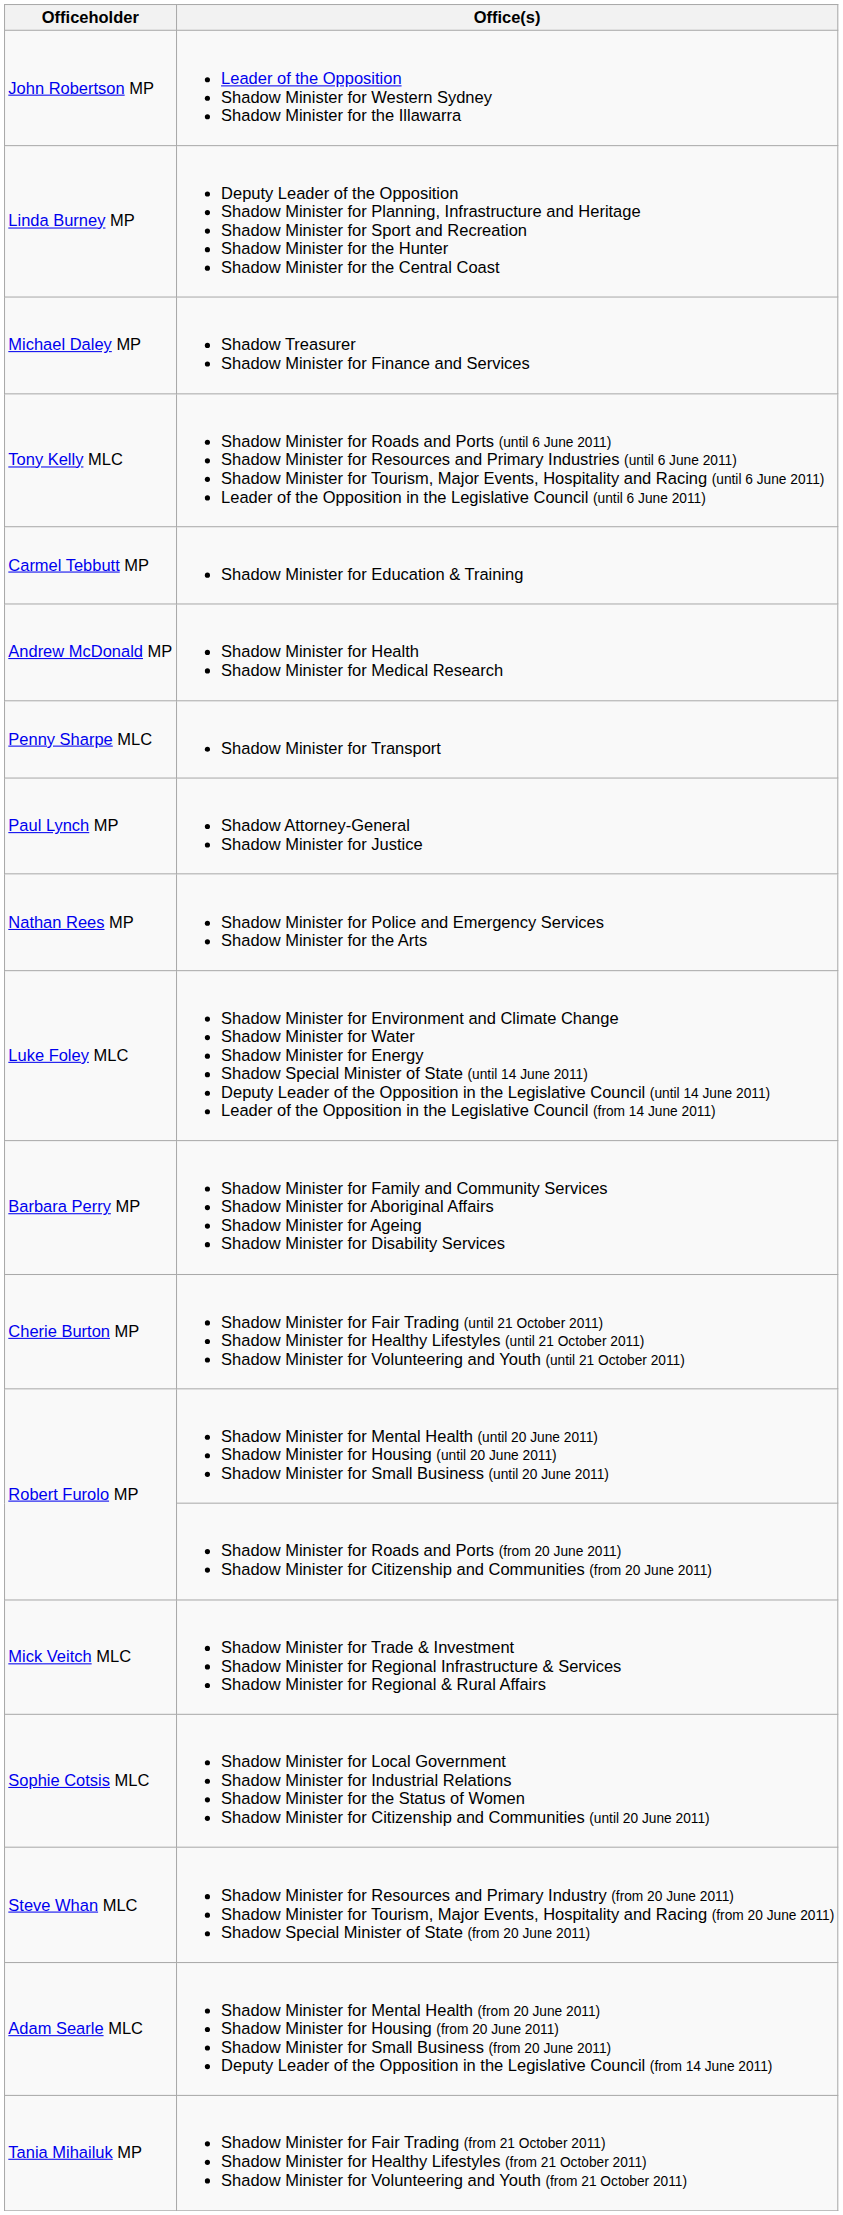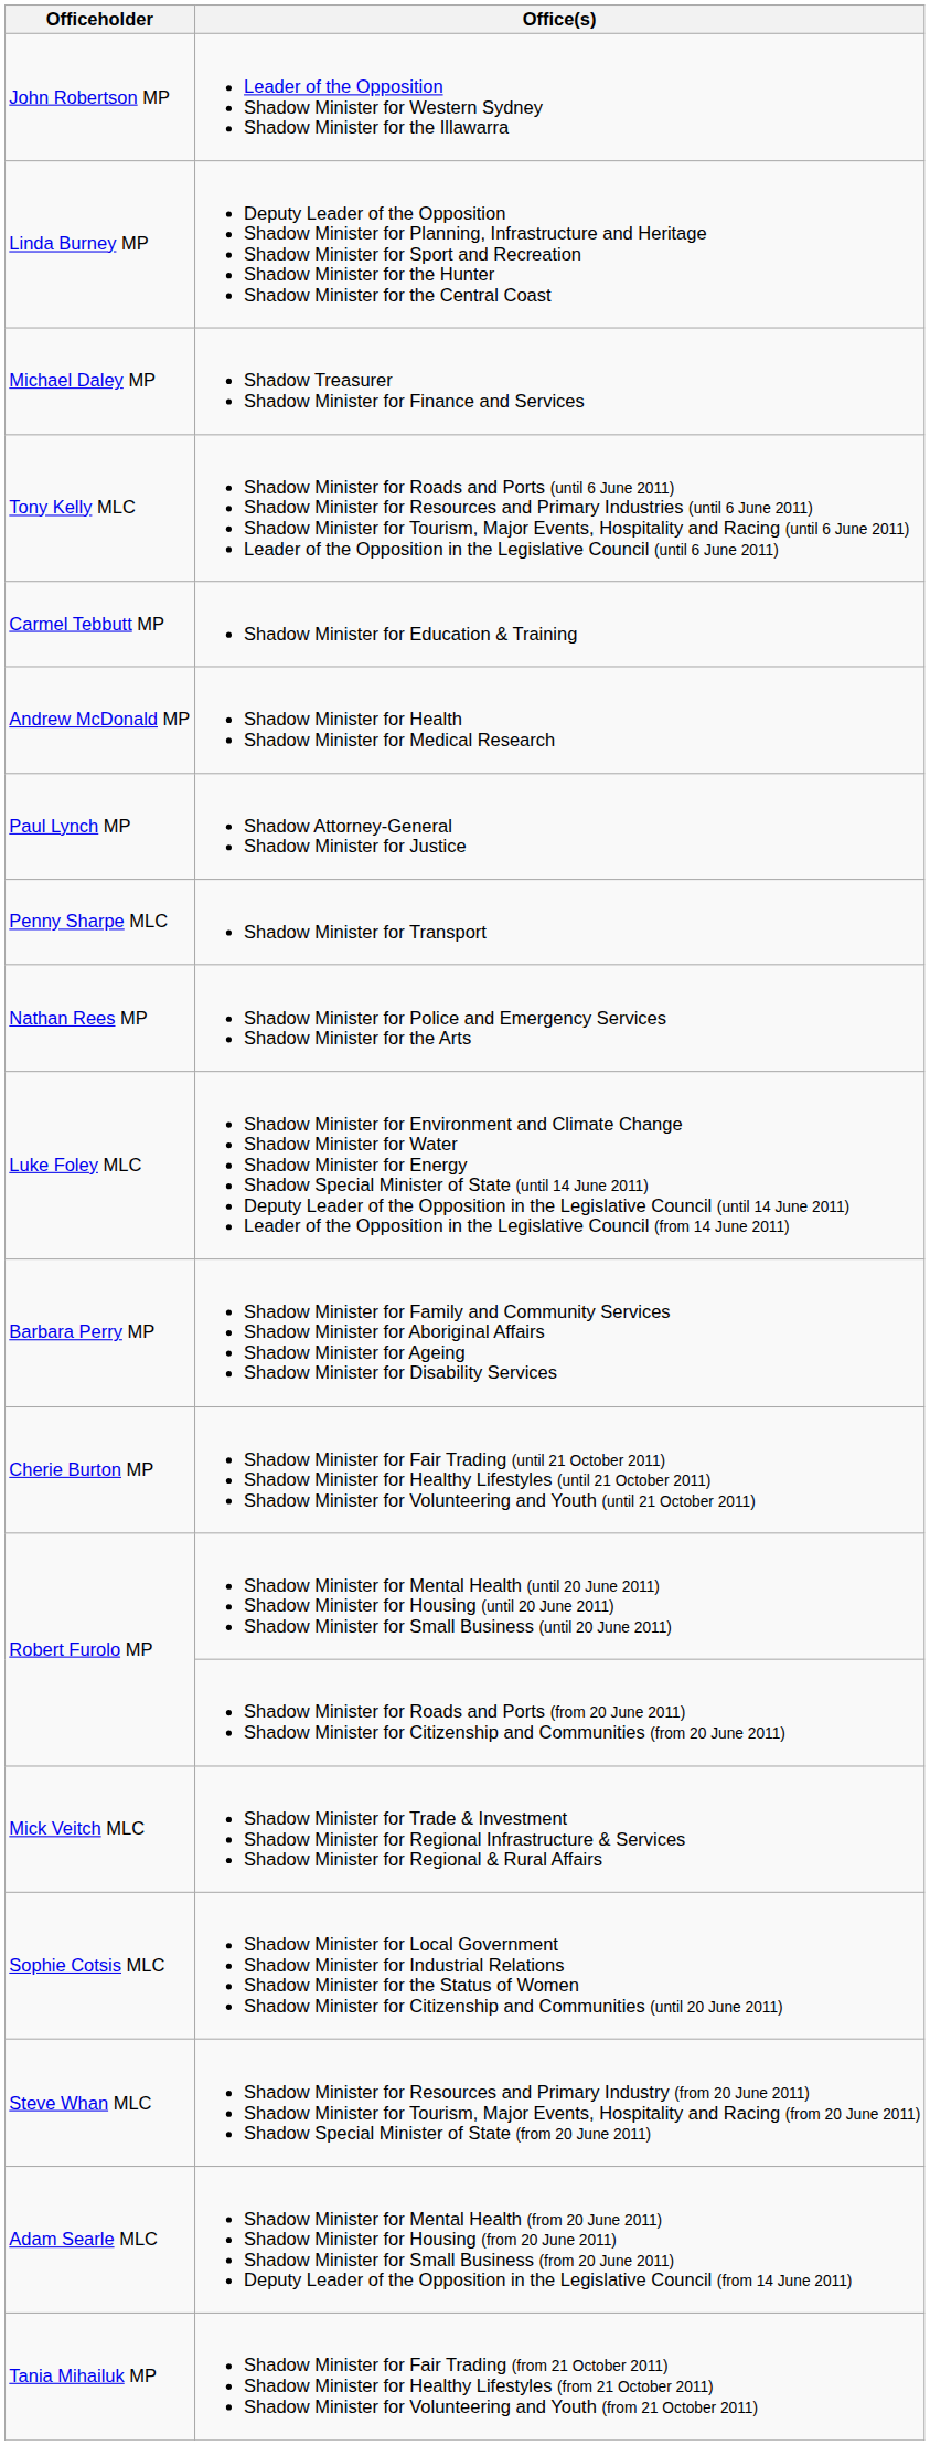rows swapped: Shadow Minister for Transport <-> Shadow Attorney-General Shadow Minister for Justice
